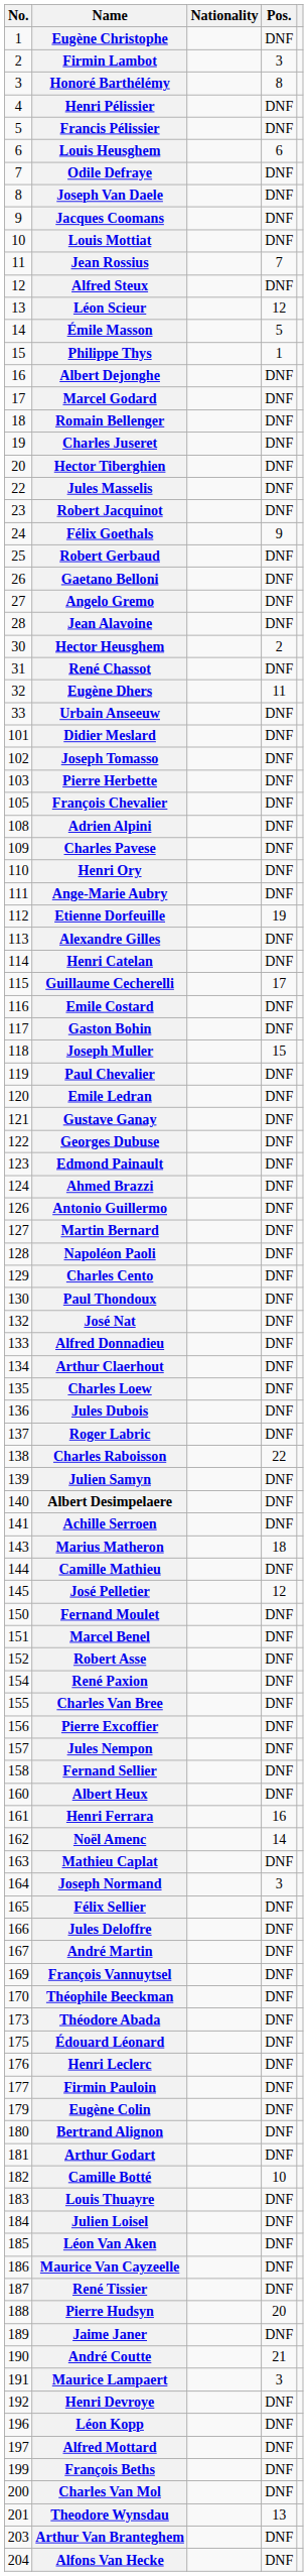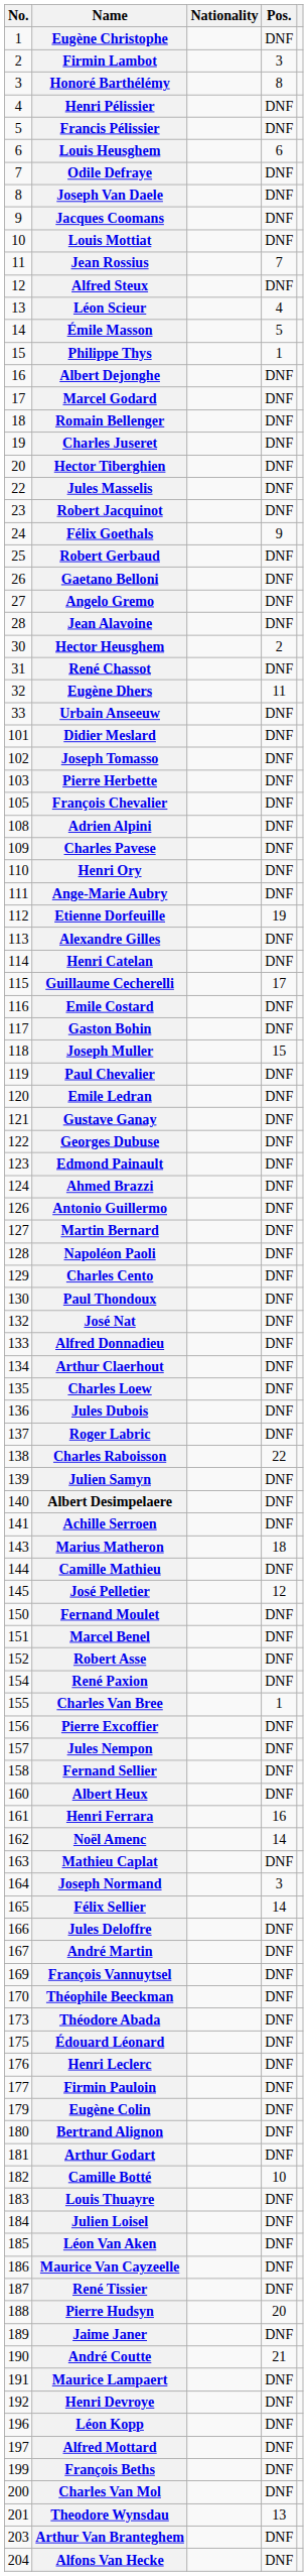Léon Scieur | Pos.: 12 -> 4
Charles Van Bree | Pos.: DNF -> 1
Félix Sellier | Pos.: DNF -> 14
Maurice Lampaert | Pos.: 3 -> DNF
